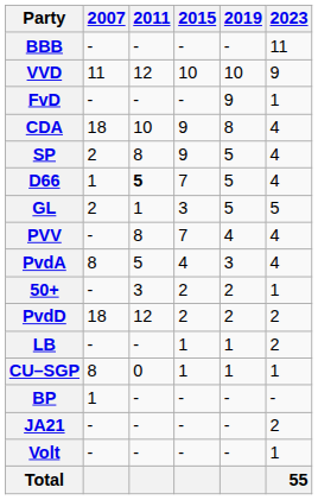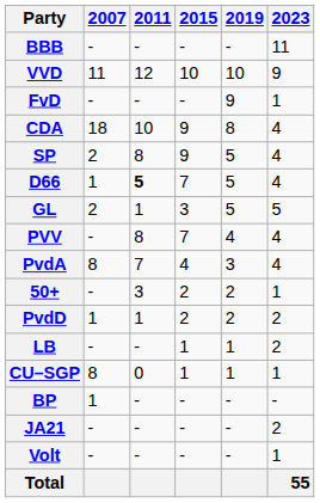PvdA | 2011: 5 -> 7
PvdD | 2007: 18 -> 1
PvdD | 2011: 12 -> 1
